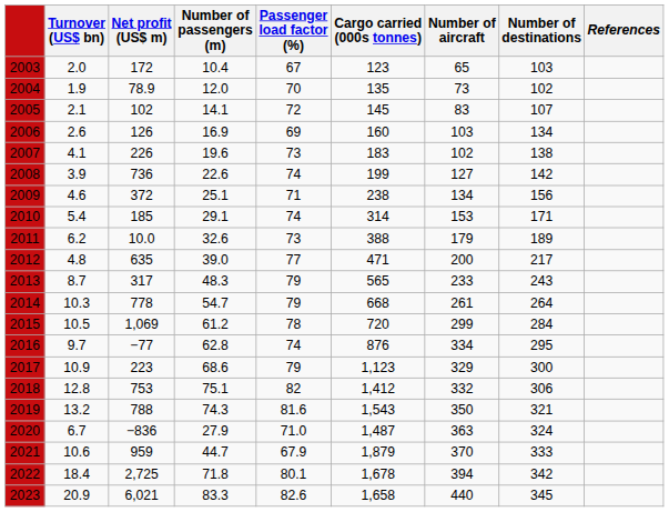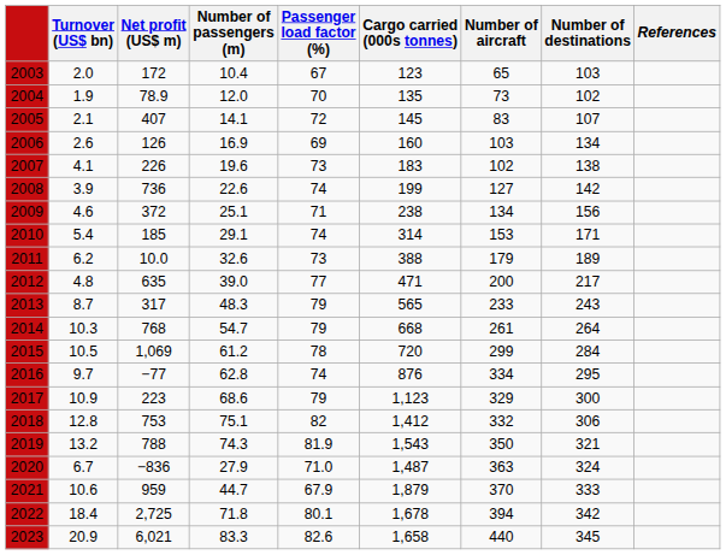2005 | Net profit (US$ m): 102 -> 407
2014 | Net profit (US$ m): 778 -> 768
2019 | Passenger load factor (%): 81.6 -> 81.9
